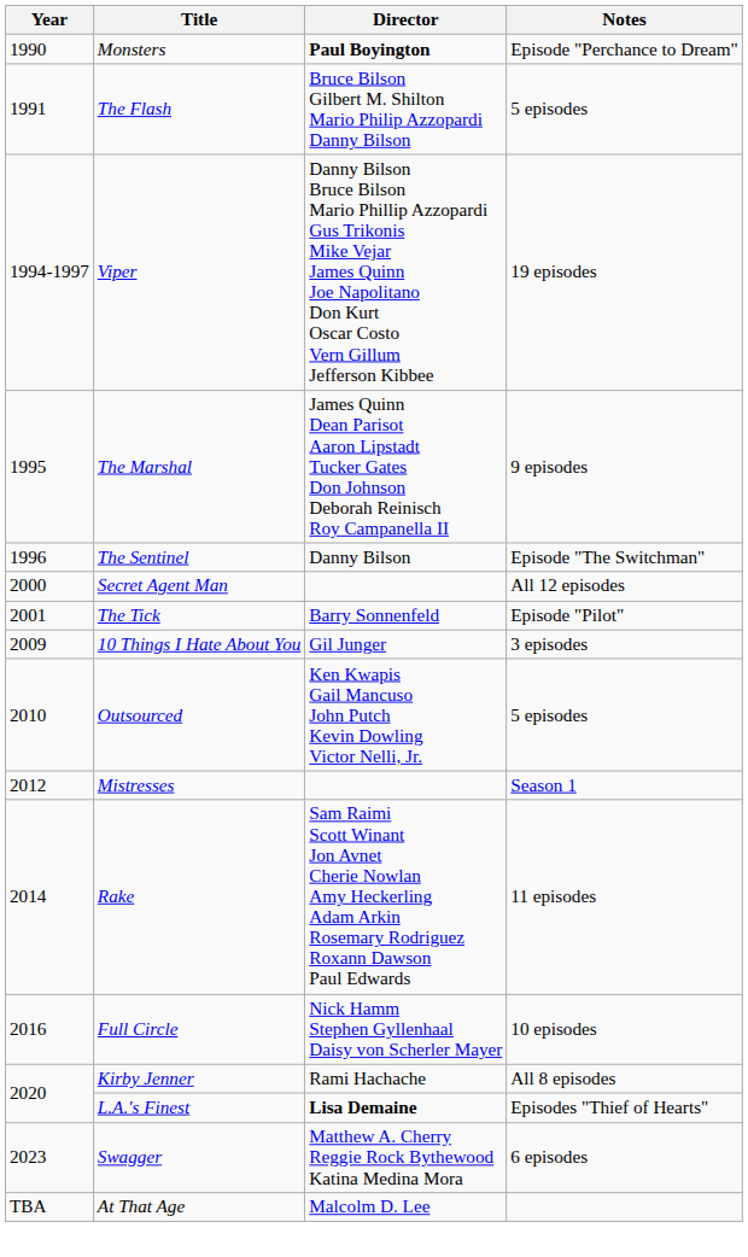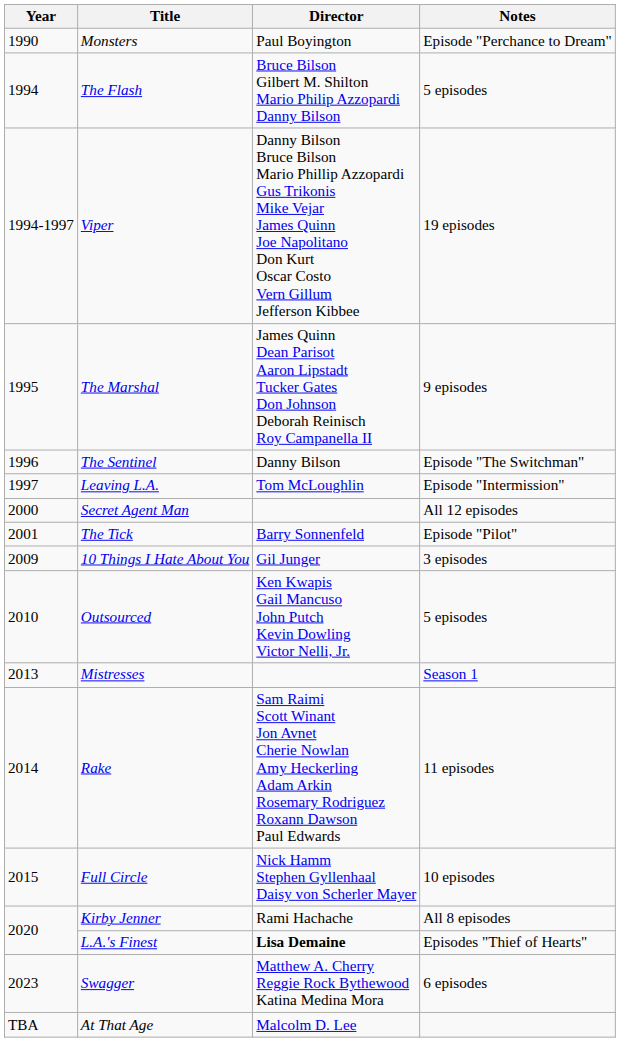Monsters | Director: bold -> normal
The Flash | Year: 1991 -> 1994
+ row: 1997 | Leaving L.A. | Tom McLoughlin | Episode "Intermission"
Mistresses | Year: 2012 -> 2013
Full Circle | Year: 2016 -> 2015
